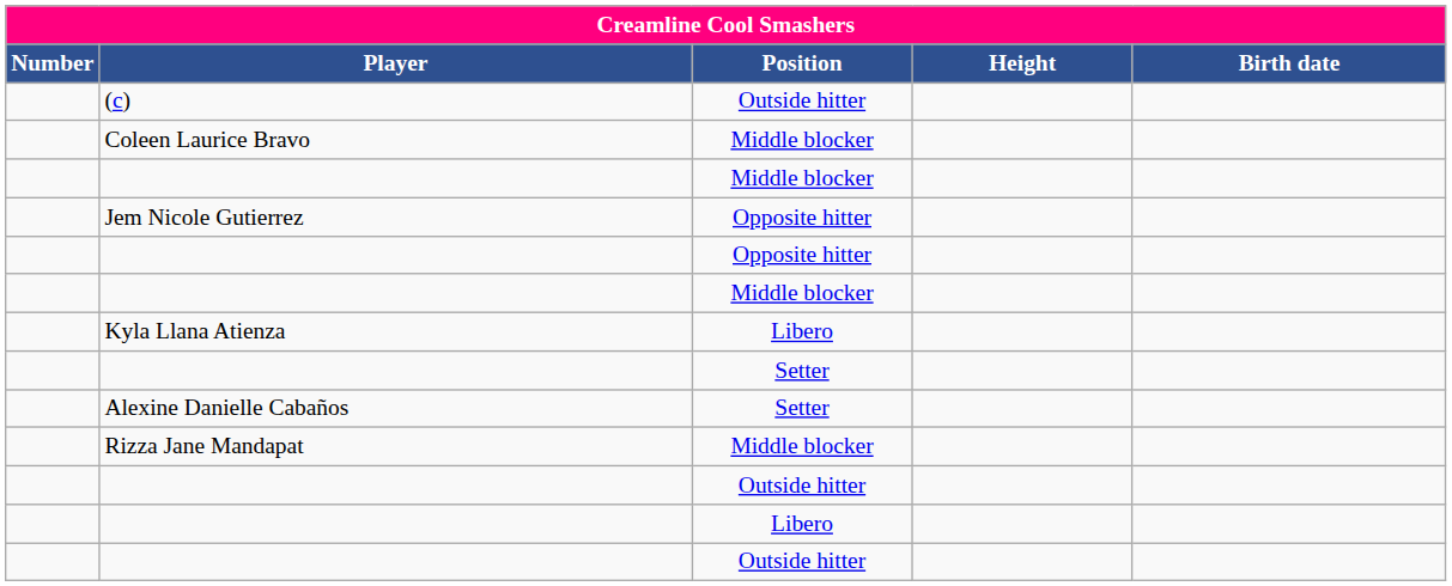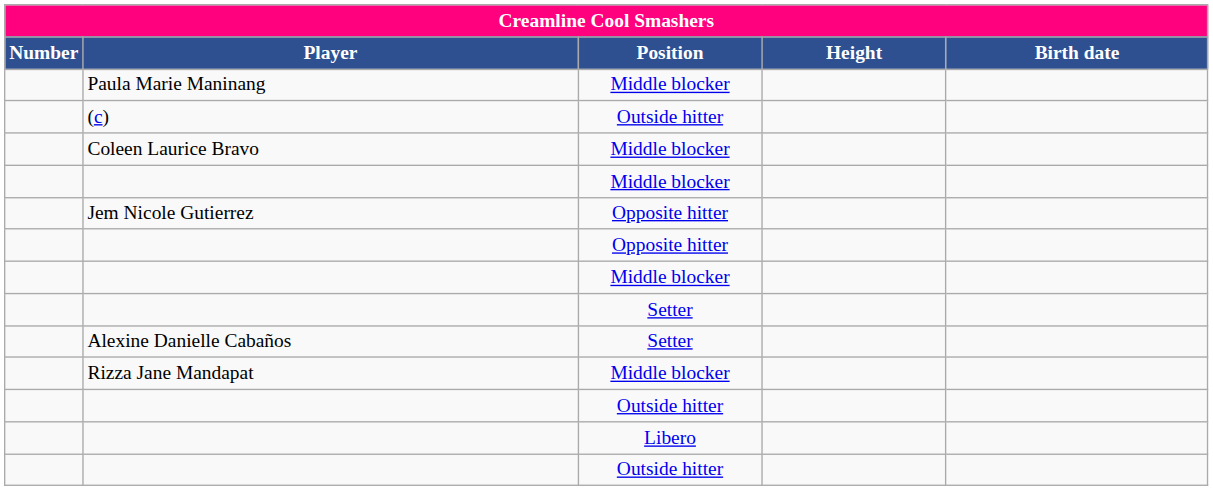+ row: Paula Marie Maninang | Middle blocker
- row: Kyla Llana Atienza | Libero
